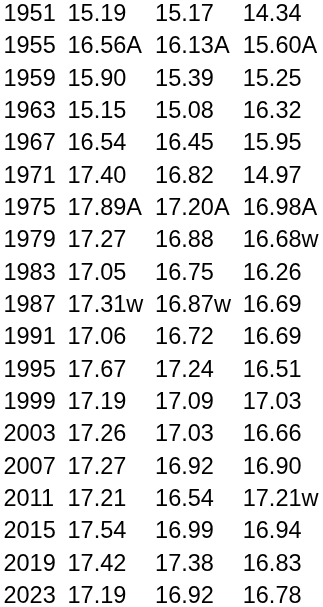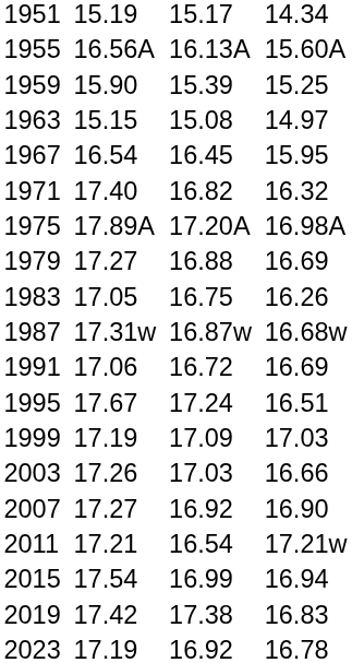1963 | column 7: 16.32 -> 14.97
1971 | column 7: 14.97 -> 16.32
1979 | column 7: 16.68w -> 16.69
1987 | column 7: 16.69 -> 16.68w
